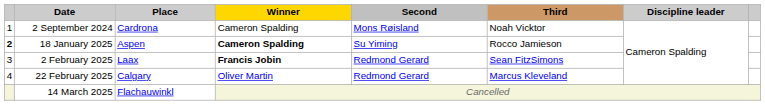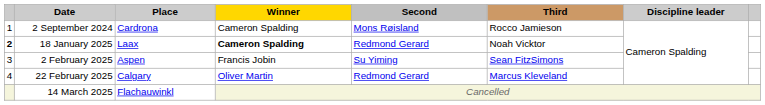2 September 2024 | Third: Noah Vicktor -> Rocco Jamieson
18 January 2025 | Place: Aspen -> Laax
18 January 2025 | Second: Su Yiming -> Redmond Gerard
18 January 2025 | Third: Rocco Jamieson -> Noah Vicktor
2 February 2025 | Place: Laax -> Aspen
2 February 2025 | Winner: bold -> normal
2 February 2025 | Second: Redmond Gerard -> Su Yiming
